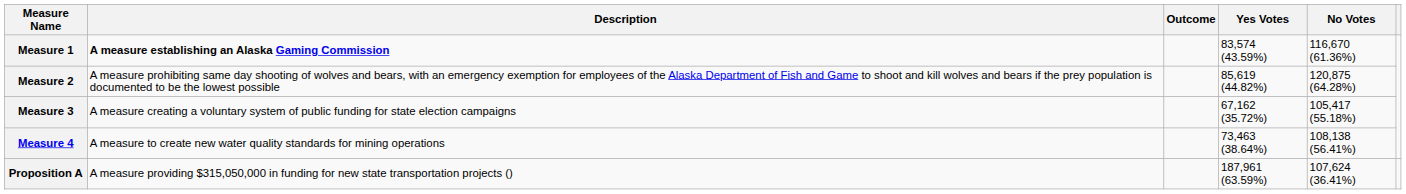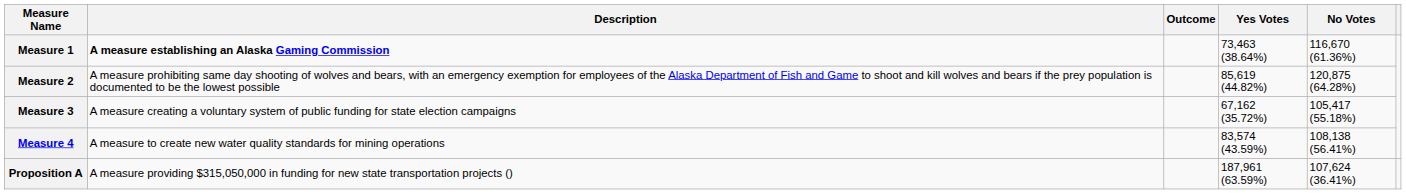Measure 1 | Yes Votes: 83,574 (43.59%) -> 73,463 (38.64%)
Measure 4 | Yes Votes: 73,463 (38.64%) -> 83,574 (43.59%)
